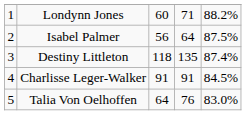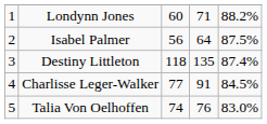Charlisse Leger-Walker | column 3: 91 -> 77
Talia Von Oelhoffen | column 3: 64 -> 74
